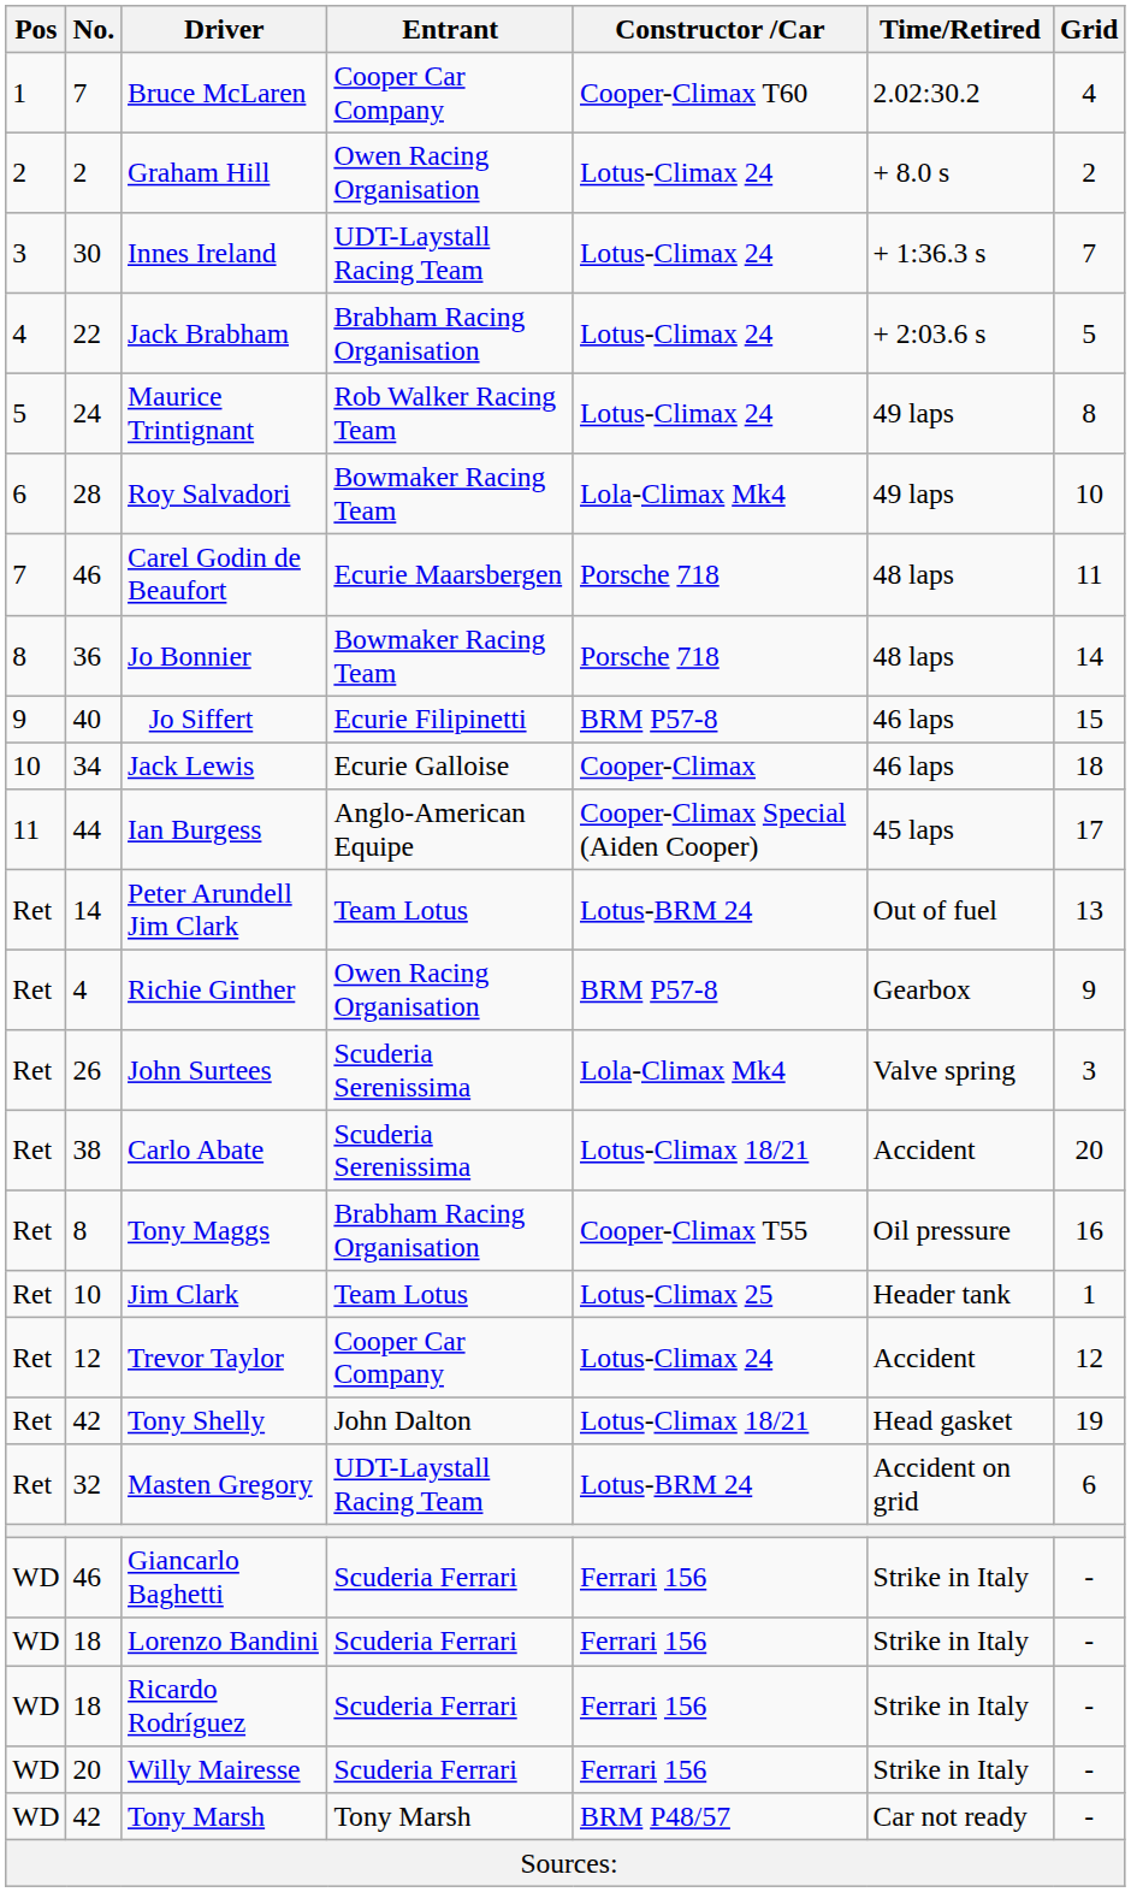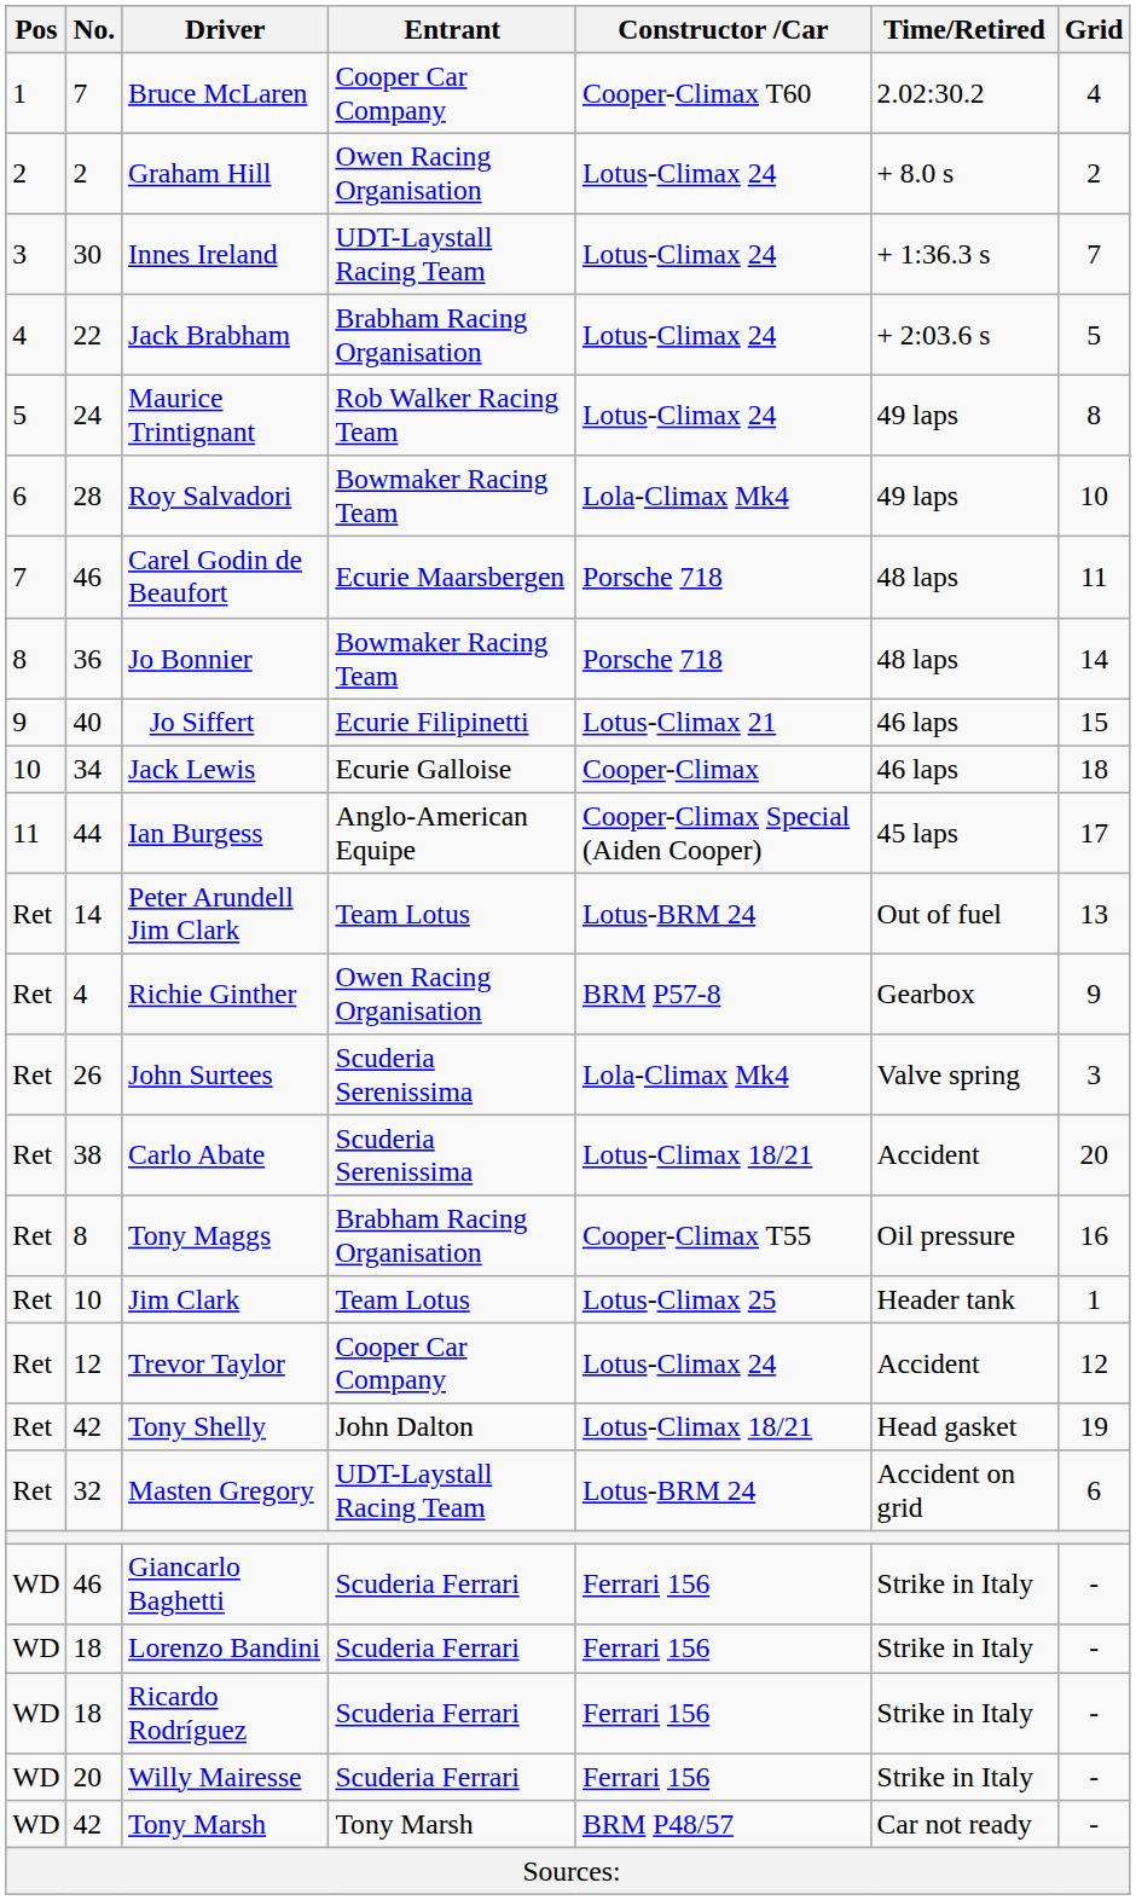Jo Siffert | Constructor /Car: BRM P57-8 -> Lotus-Climax 21
